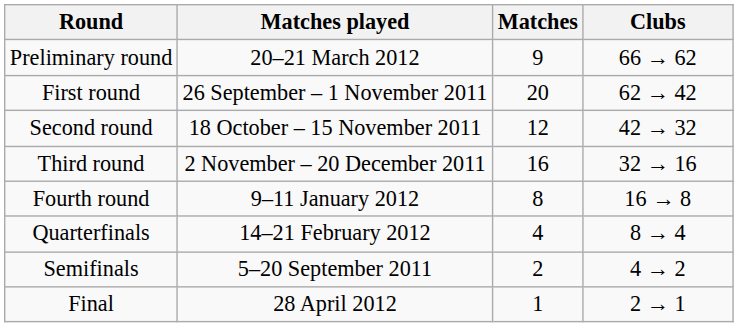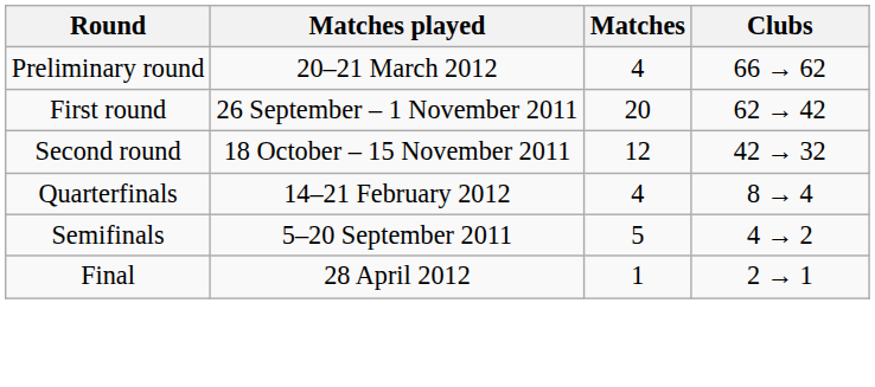Preliminary round | Matches: 9 -> 4
- row: Third round | 2 November – 20 December 2011 | 16 | 32 → 16
- row: Fourth round | 9–11 January 2012 | 8 | 16 → 8
Semifinals | Matches: 2 -> 5
